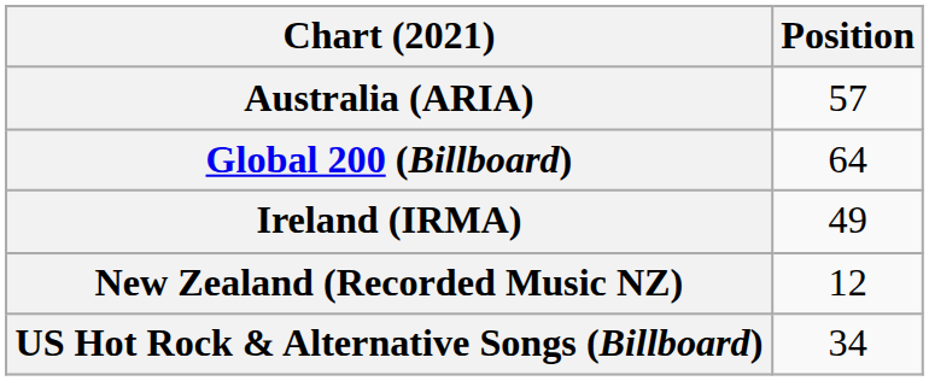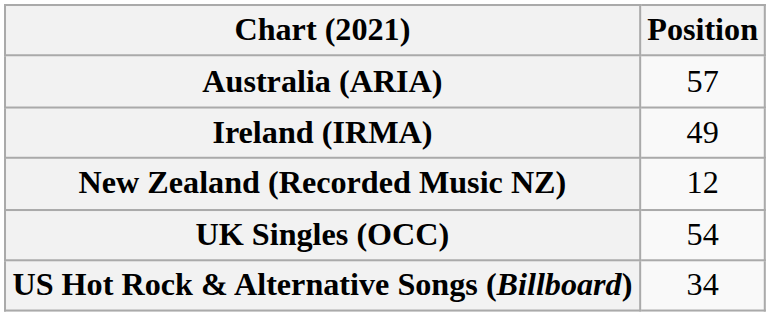- row: Global 200 (Billboard) | 64
+ row: UK Singles (OCC) | 54
